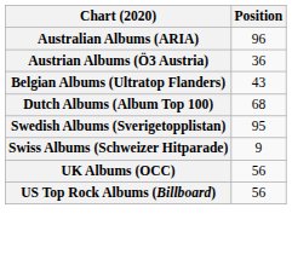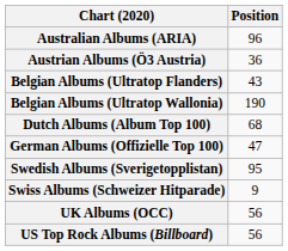+ row: Belgian Albums (Ultratop Wallonia) | 190
+ row: German Albums (Offizielle Top 100) | 47
